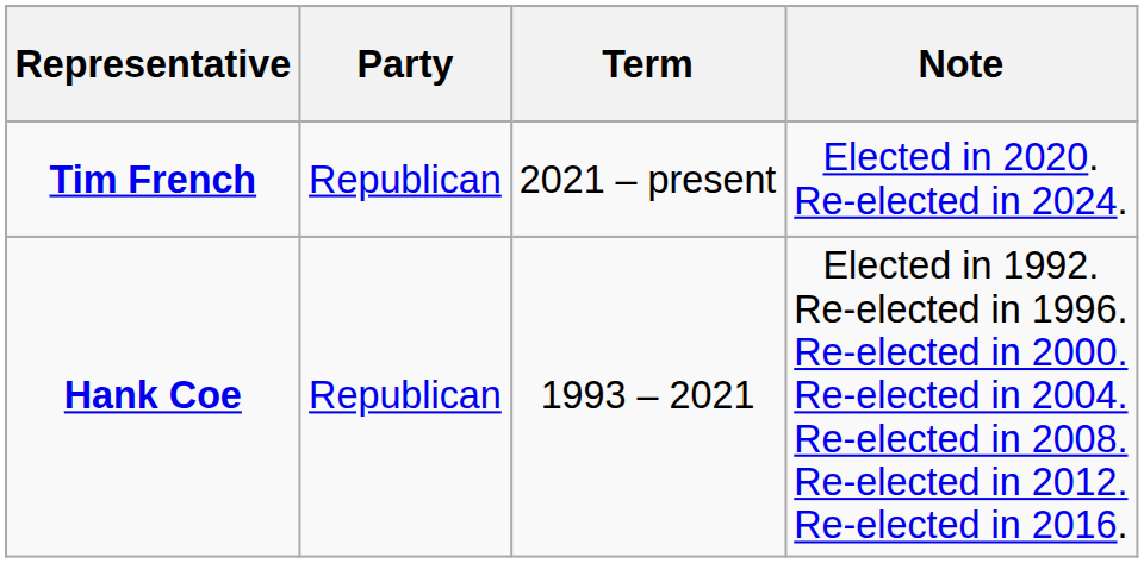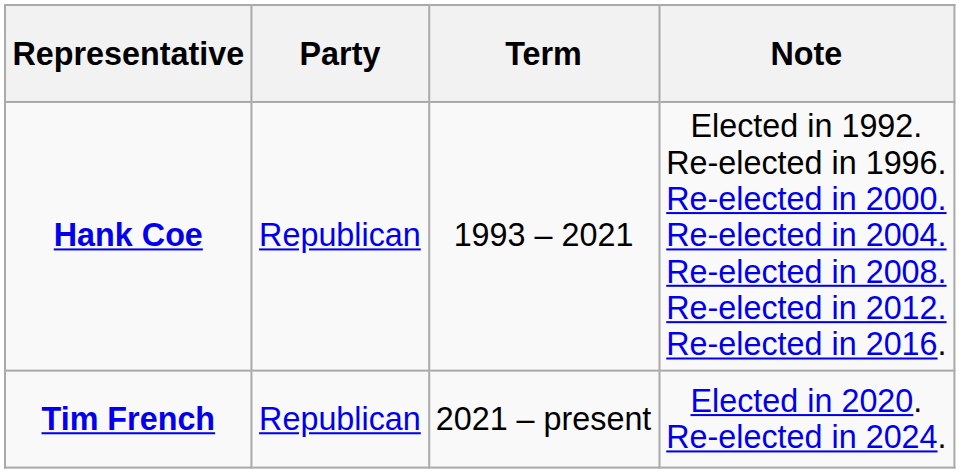rows swapped: Hank Coe <-> Tim French
